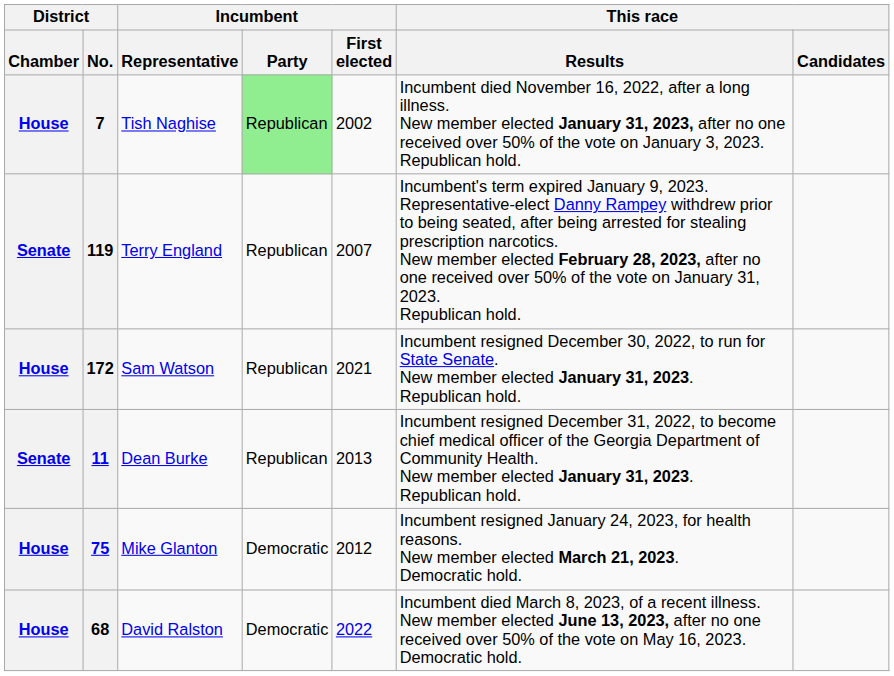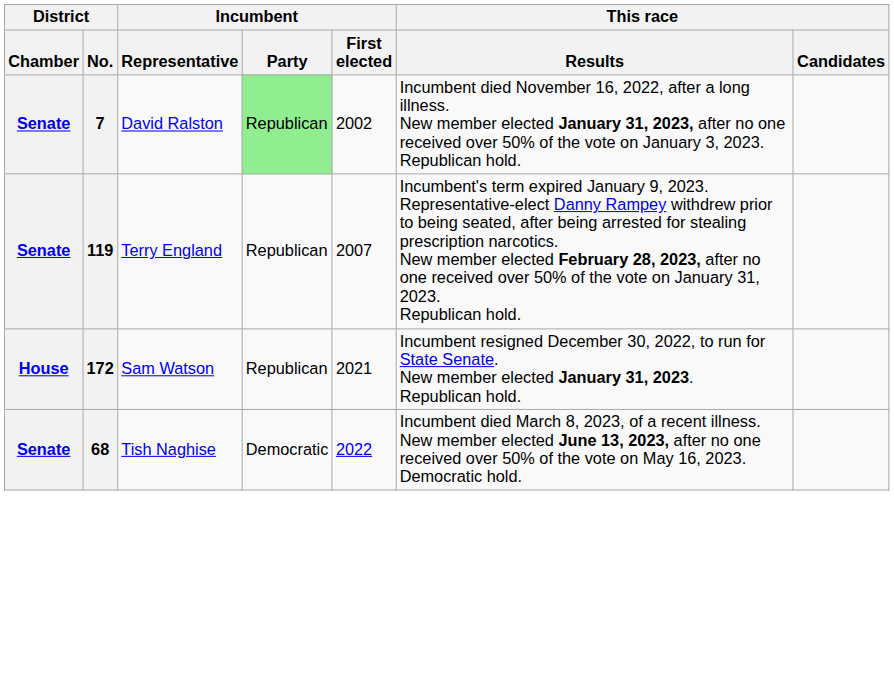7 | District / Chamber: House -> Senate
7 | Incumbent / Representative: Tish Naghise -> David Ralston
- row: Senate | 11 | Dean Burke | Republican | 2013 | Incumbent resigned December 31, 2022, to become chief medical officer of the Georgia Department of Community Health. New member elected January 31, 2023. Republican hold.
- row: House | 75 | Mike Glanton | Democratic | 2012 | Incumbent resigned January 24, 2023, for health reasons. New member elected March 21, 2023. Democratic hold.
68 | District / Chamber: House -> Senate
68 | Incumbent / Representative: David Ralston -> Tish Naghise
